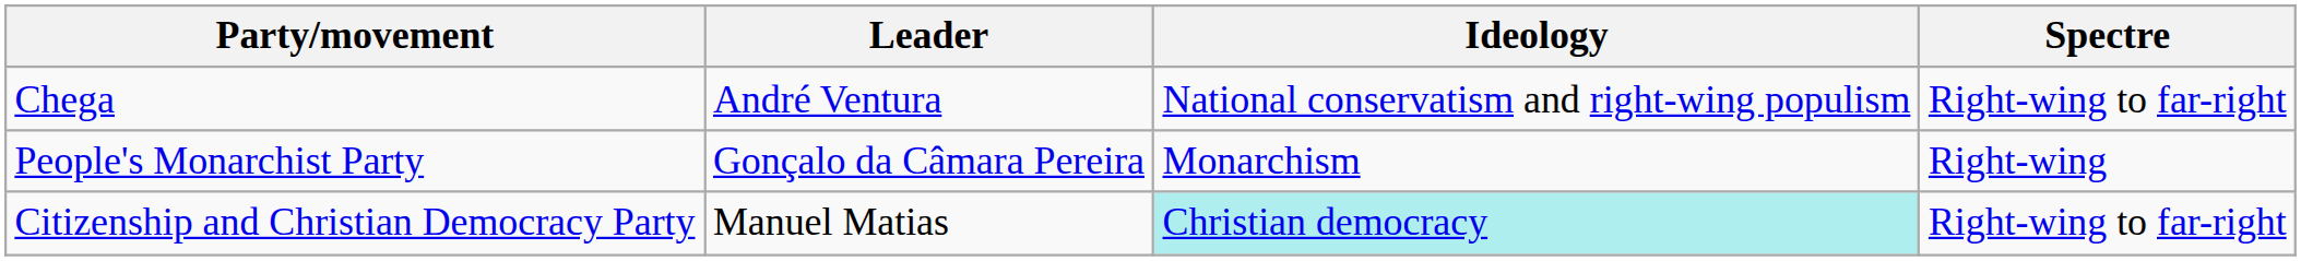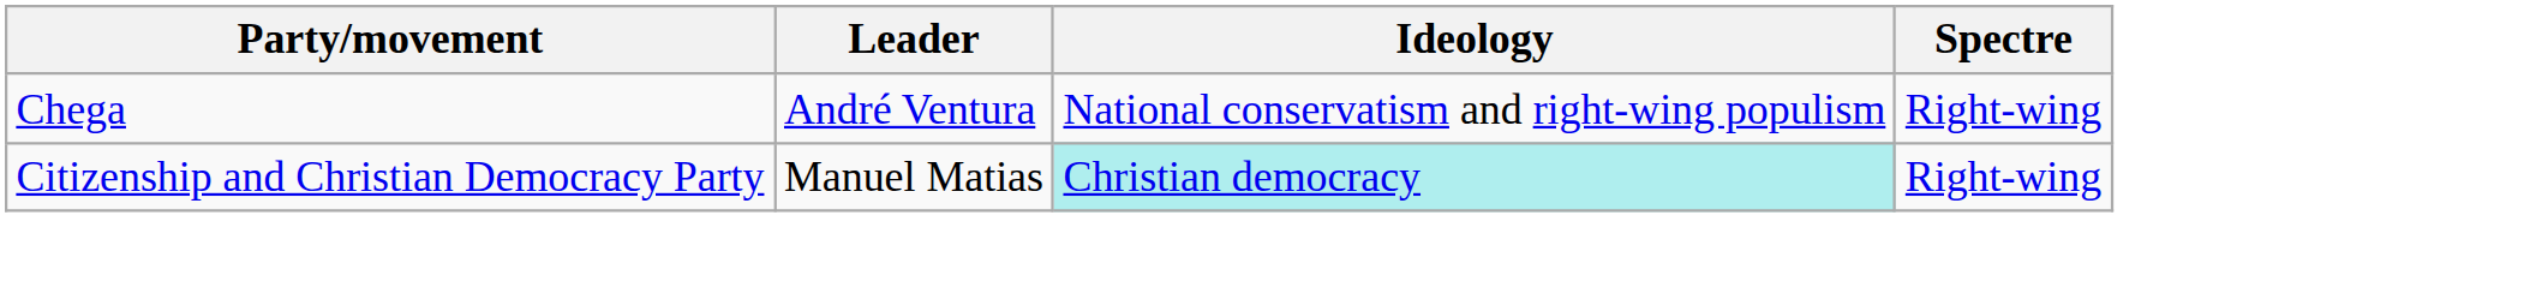Chega | Spectre: Right-wing to far-right -> Right-wing
- row: People's Monarchist Party | Gonçalo da Câmara Pereira | Monarchism | Right-wing
Citizenship and Christian Democracy Party | Spectre: Right-wing to far-right -> Right-wing
